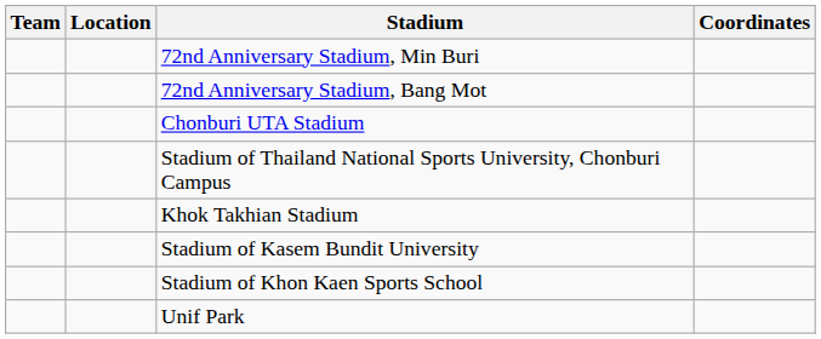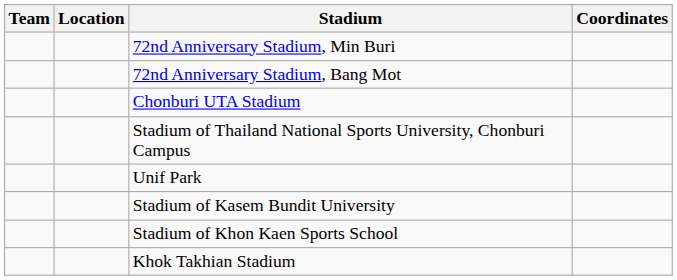rows swapped: Unif Park <-> Khok Takhian Stadium
